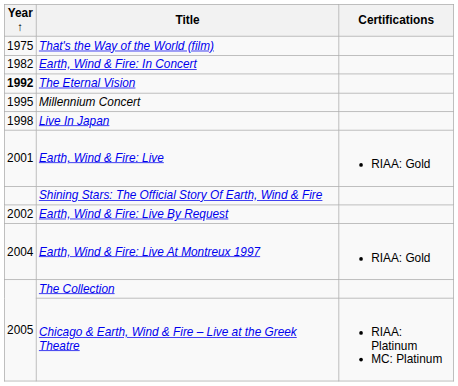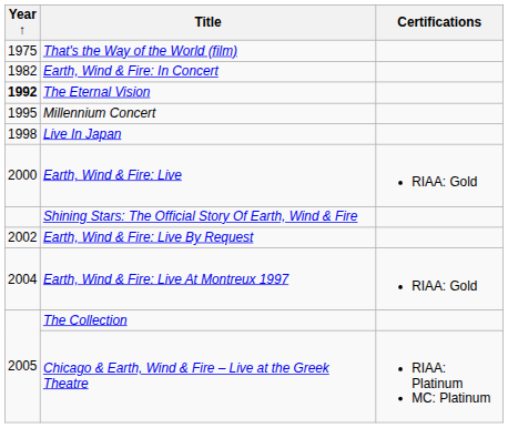Earth, Wind & Fire: Live | Year ↑: 2001 -> 2000
